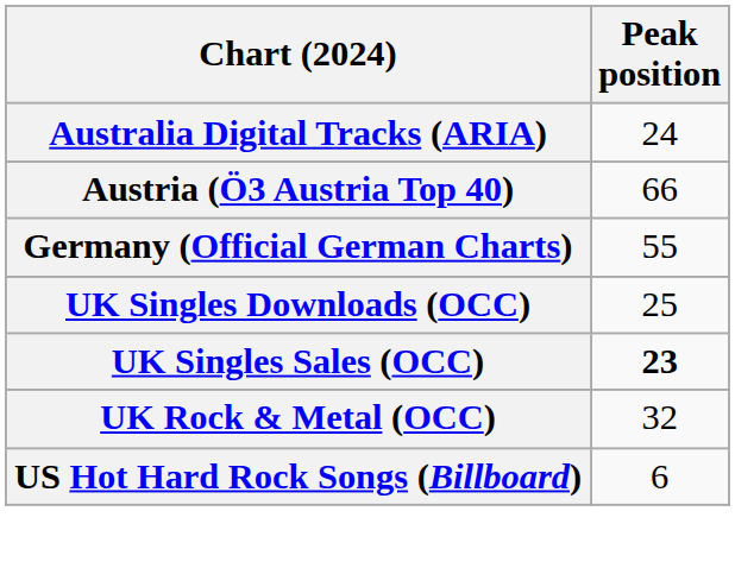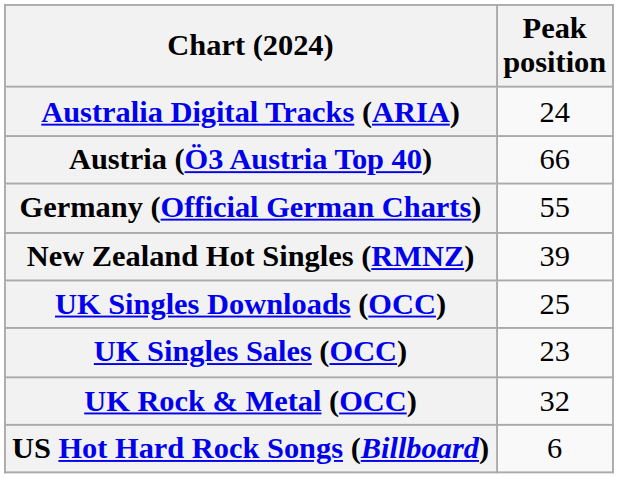+ row: New Zealand Hot Singles (RMNZ) | 39
UK Singles Sales (OCC) | Peak position: bold -> normal
